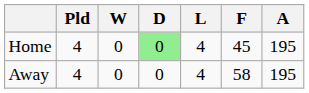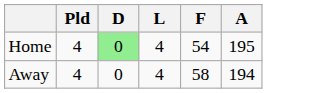- column: W | 0 | 0
Home | F: 45 -> 54
Away | A: 195 -> 194
